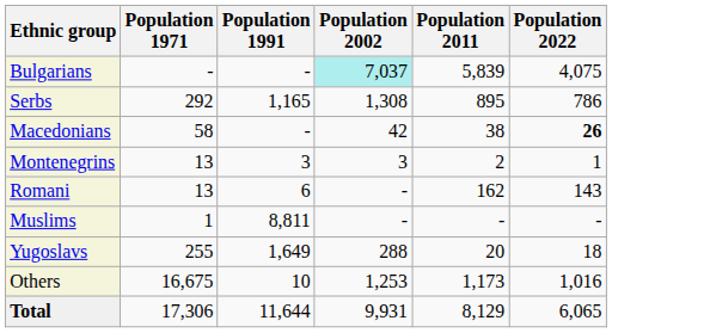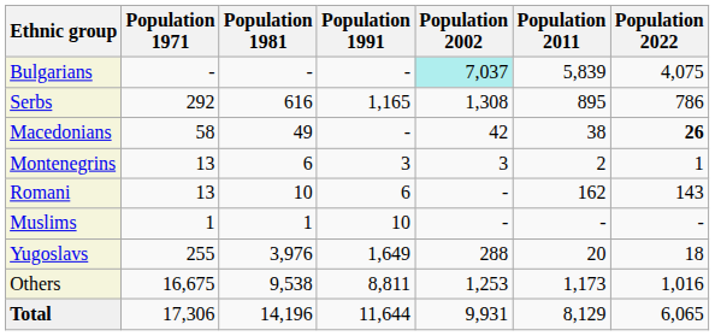+ column: Population 1981 | - | 616 | 49 | 6 | 10 | 1 | 3,976 | 9,538 | 14,196
Muslims | Population 1991: 8,811 -> 10
Others | Population 1991: 10 -> 8,811
